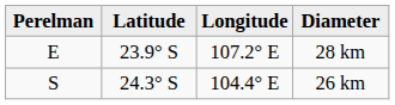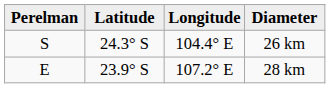rows swapped: 28 km <-> 26 km
